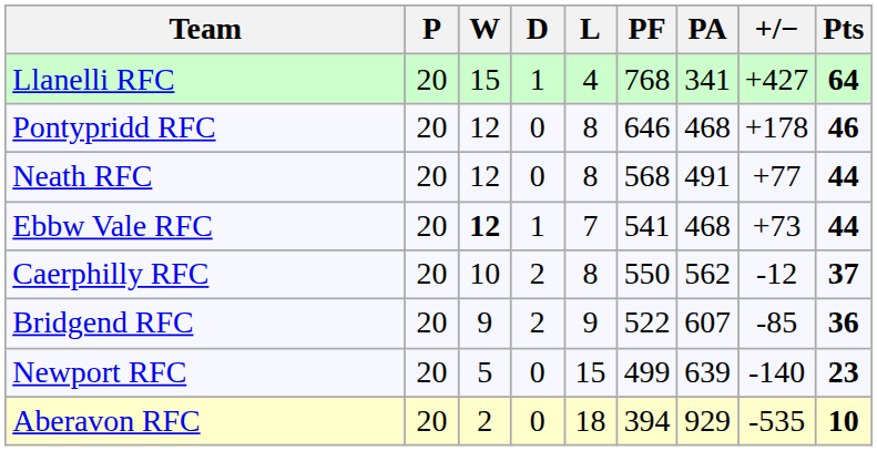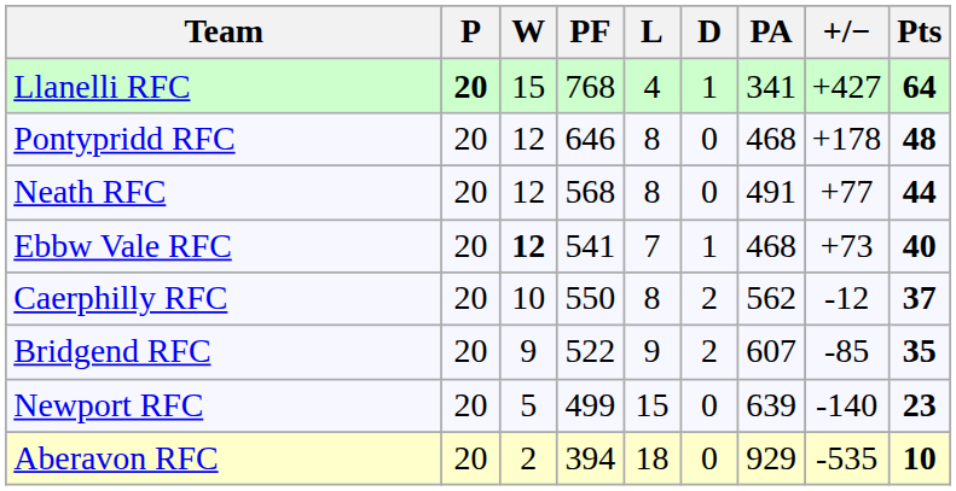columns swapped: D <-> PF
Llanelli RFC | P: normal -> bold
Pontypridd RFC | Pts: 46 -> 48
Ebbw Vale RFC | Pts: 44 -> 40
Bridgend RFC | Pts: 36 -> 35
